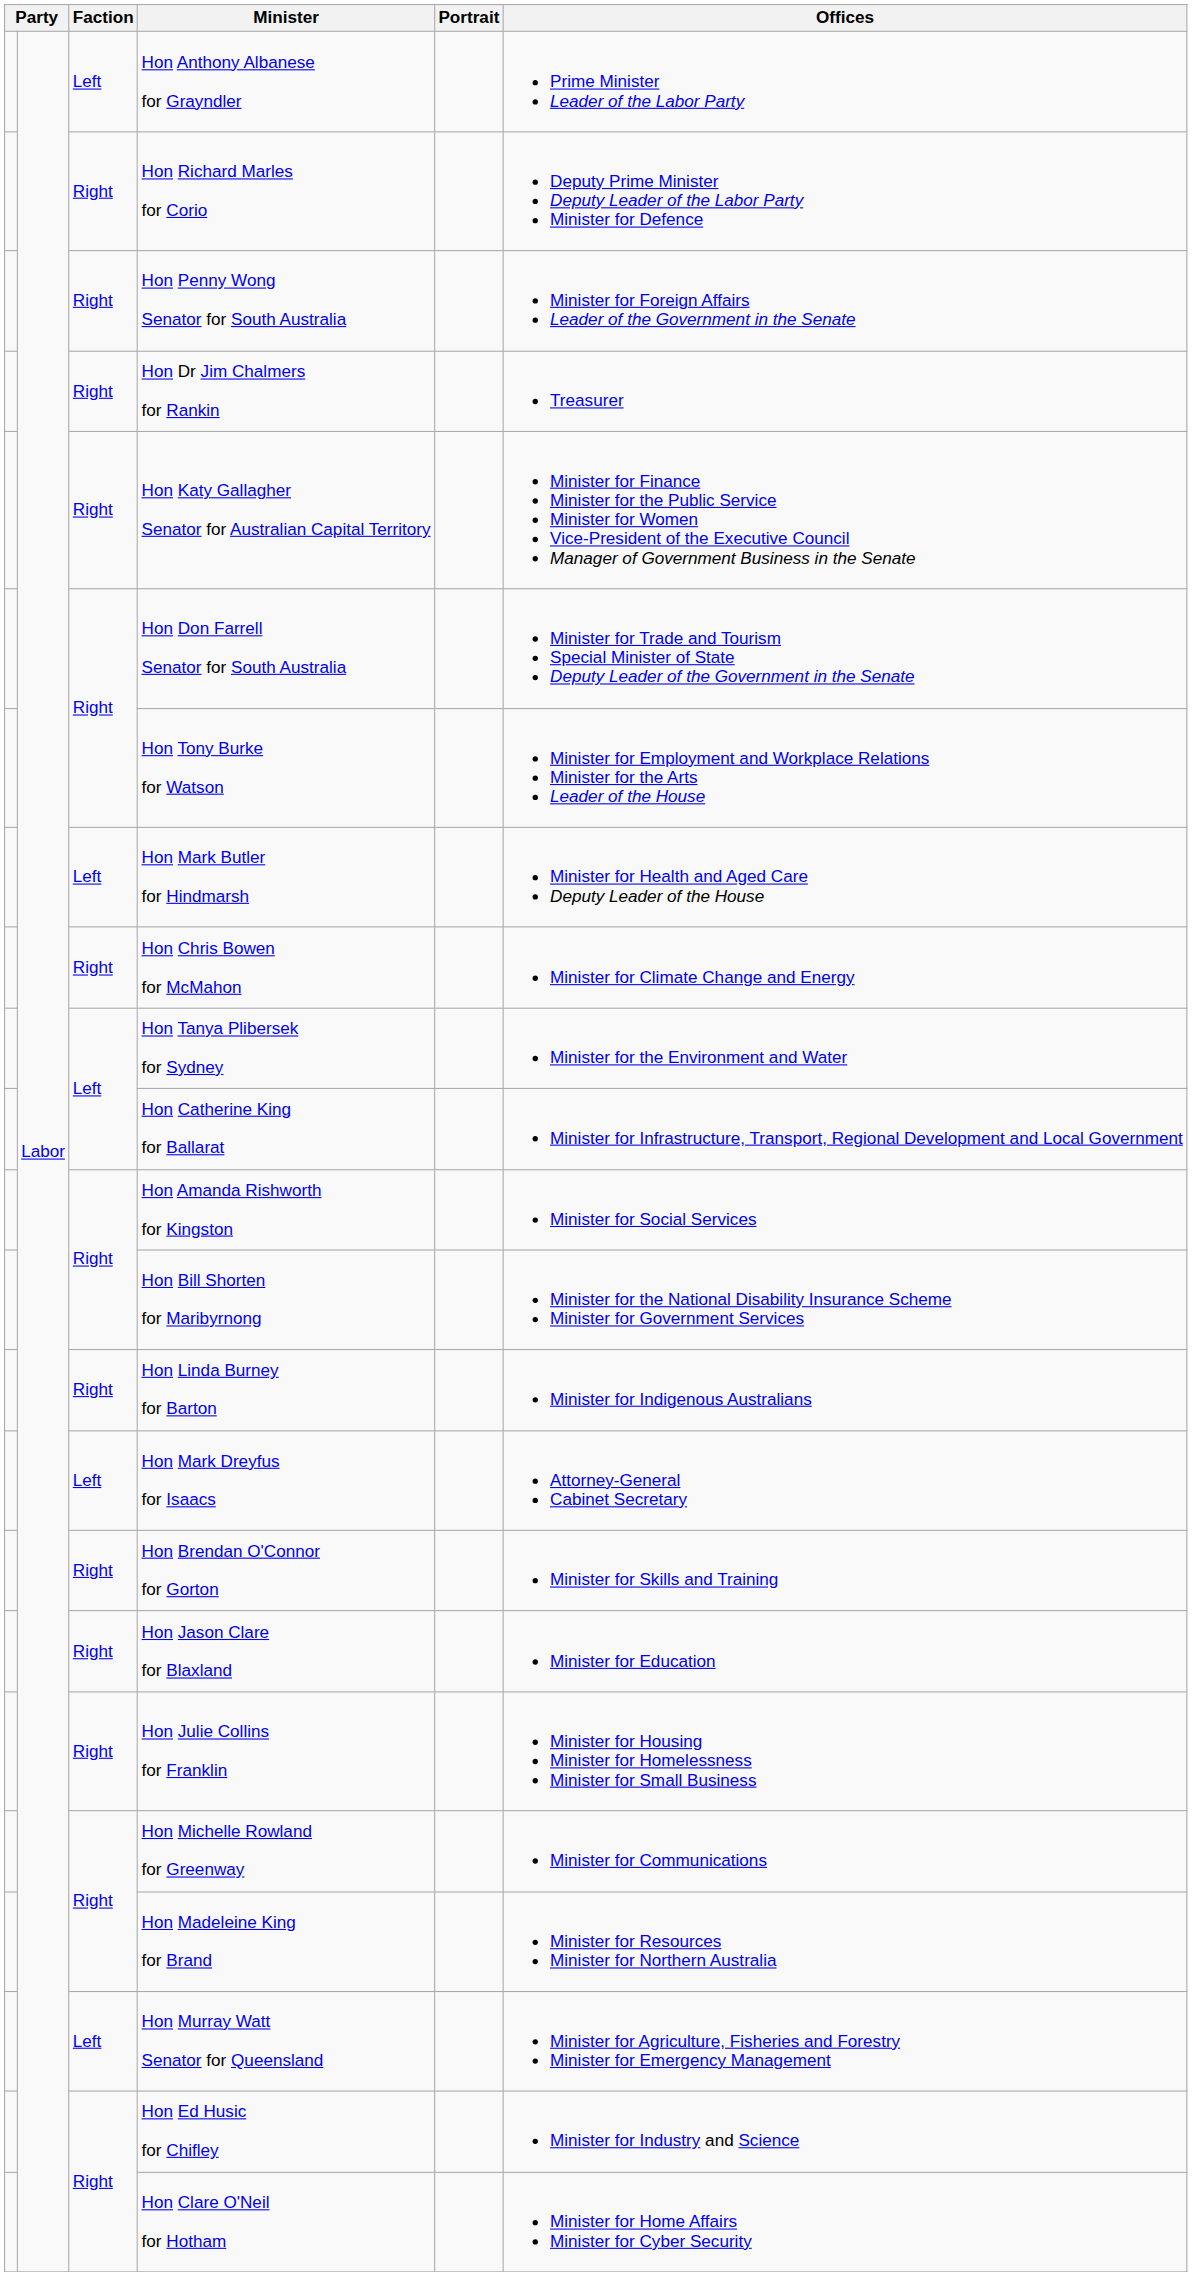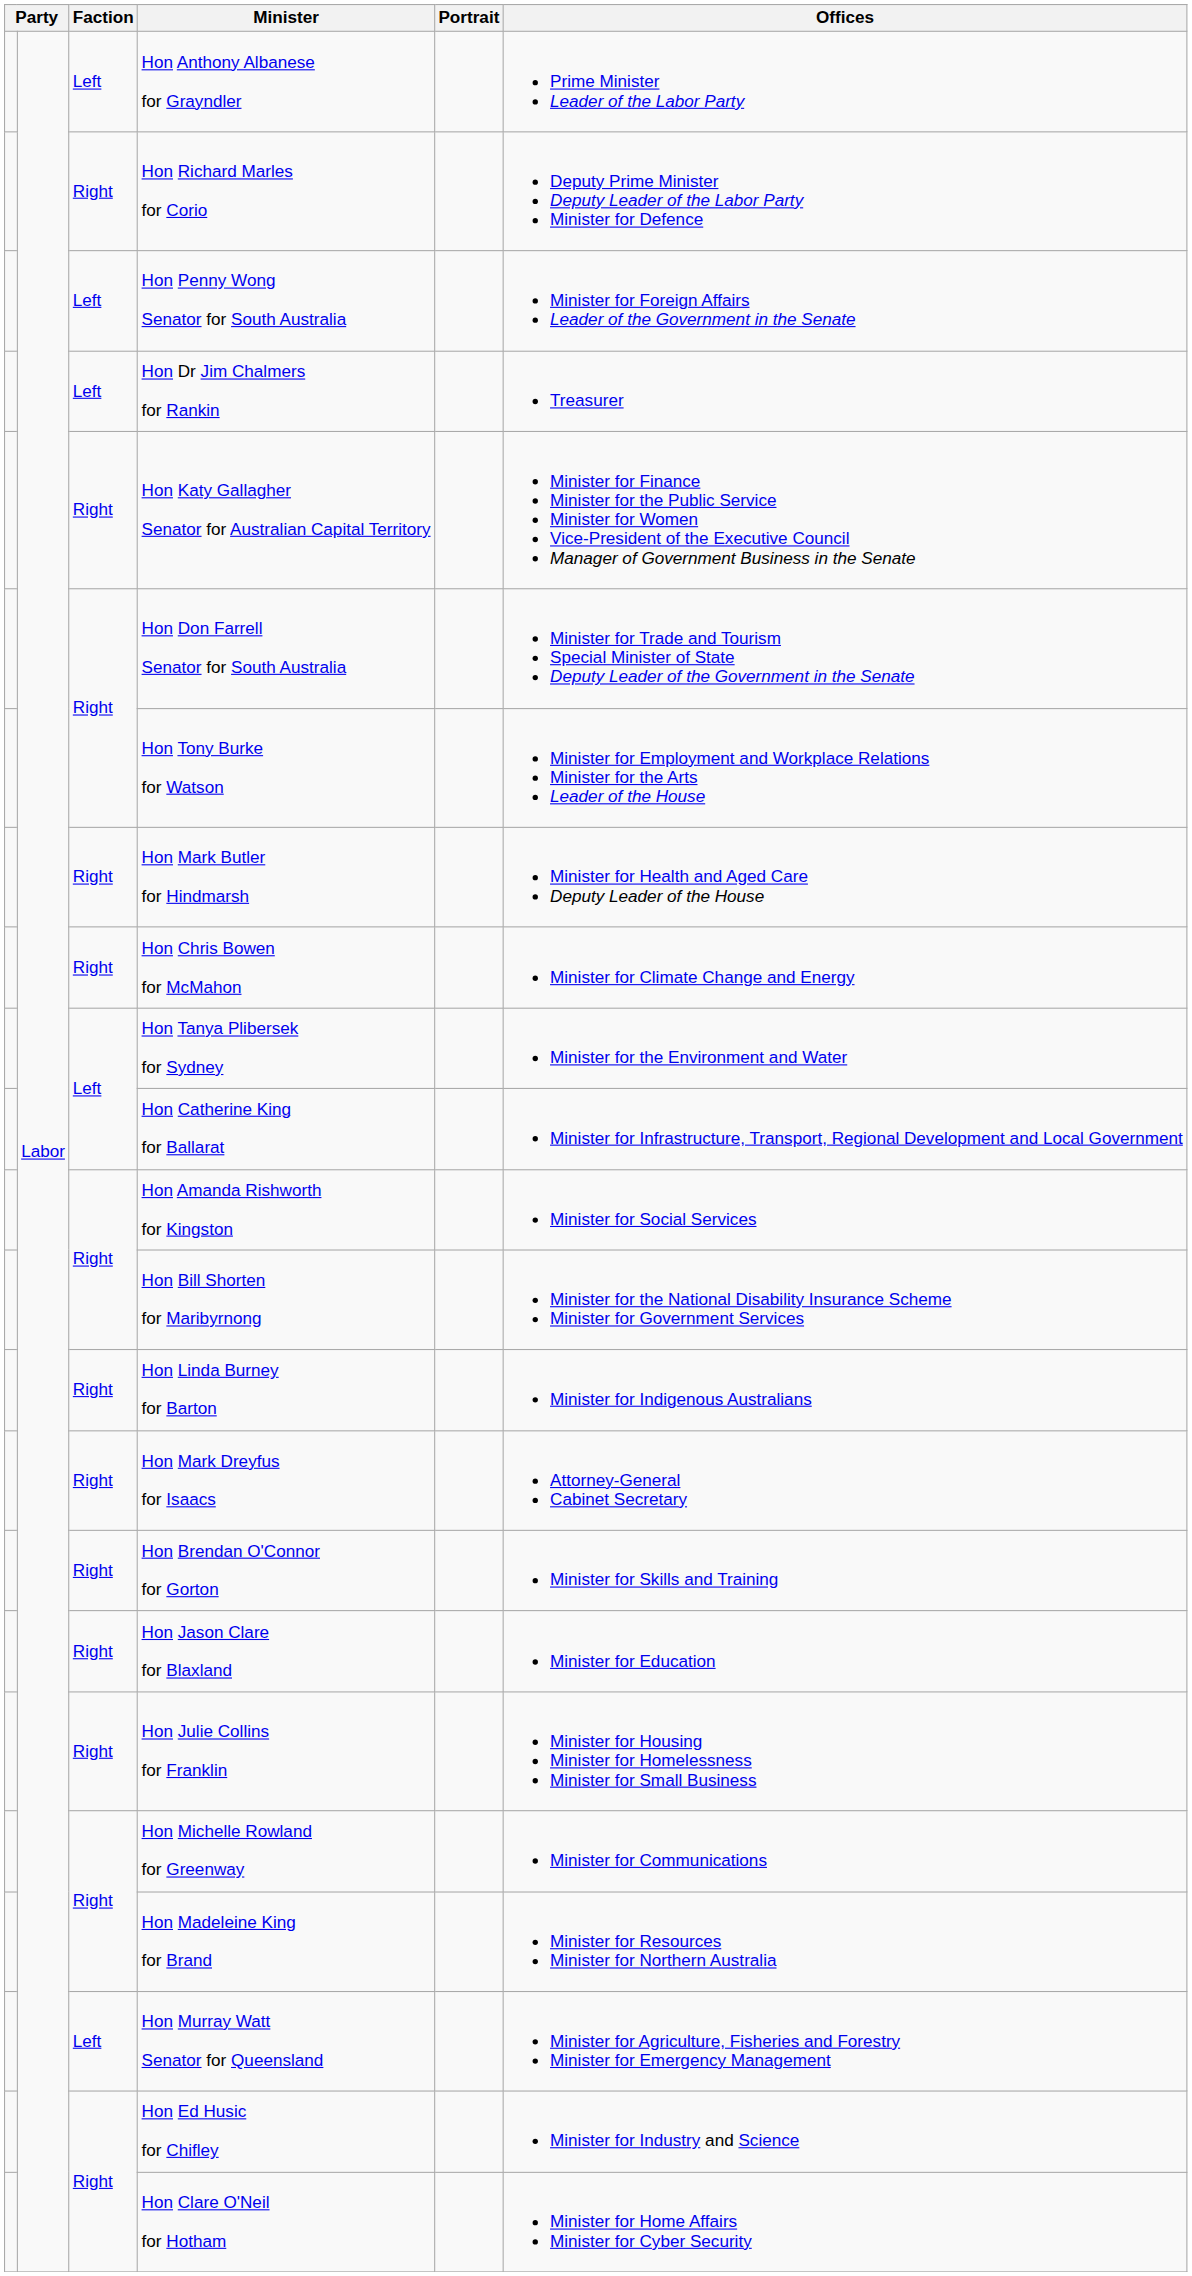Hon Penny Wong Senator for South Australia | Faction: Right -> Left
Hon Dr Jim Chalmers for Rankin | Faction: Right -> Left
Hon Mark Butler for Hindmarsh | Faction: Left -> Right
Hon Mark Dreyfus for Isaacs | Faction: Left -> Right
